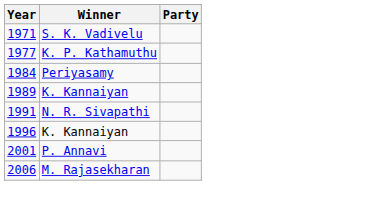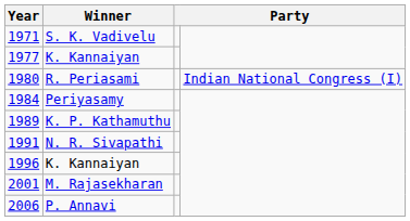1977 | Winner: K. P. Kathamuthu -> K. Kannaiyan
+ row: 1980 | R. Periasami | Indian National Congress (I)
1989 | Winner: K. Kannaiyan -> K. P. Kathamuthu
2001 | Winner: P. Annavi -> M. Rajasekharan
2006 | Winner: M. Rajasekharan -> P. Annavi
